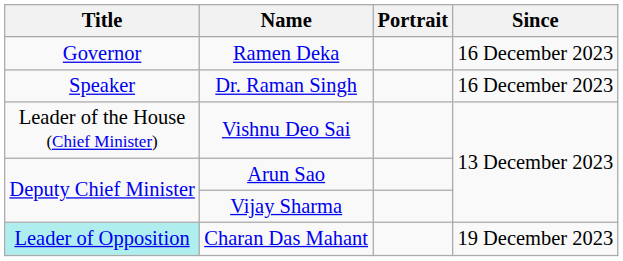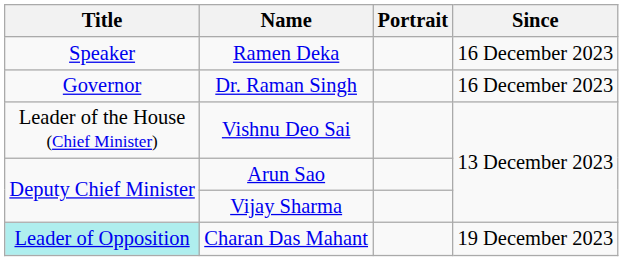Ramen Deka | Title: Governor -> Speaker
Dr. Raman Singh | Title: Speaker -> Governor
